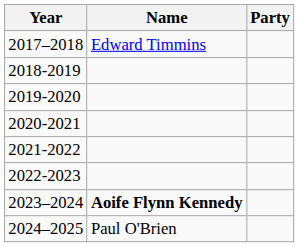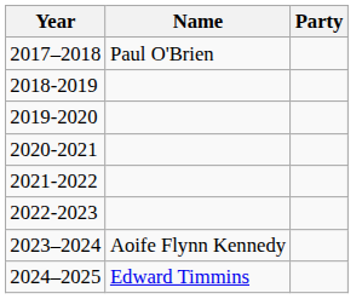2017–2018 | Name: Edward Timmins -> Paul O'Brien
2023–2024 | Name: bold -> normal
2024–2025 | Name: Paul O'Brien -> Edward Timmins
